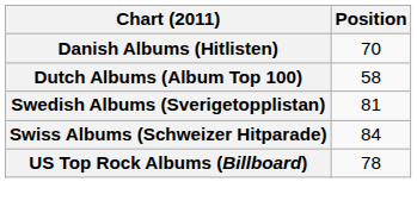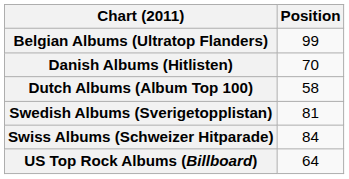+ row: Belgian Albums (Ultratop Flanders) | 99
US Top Rock Albums (Billboard) | Position: 78 -> 64
